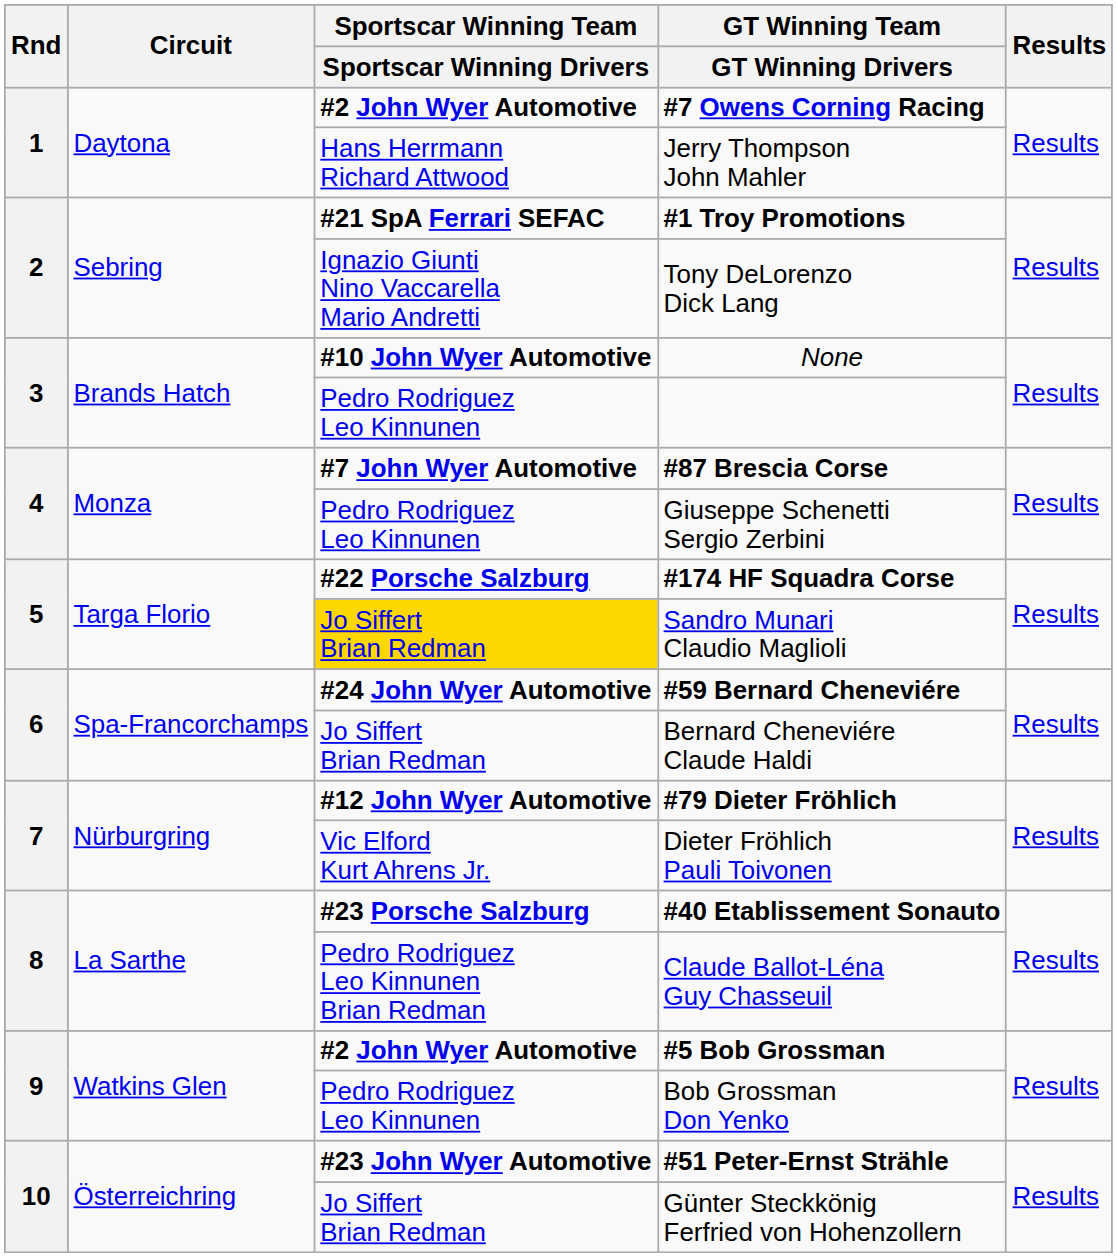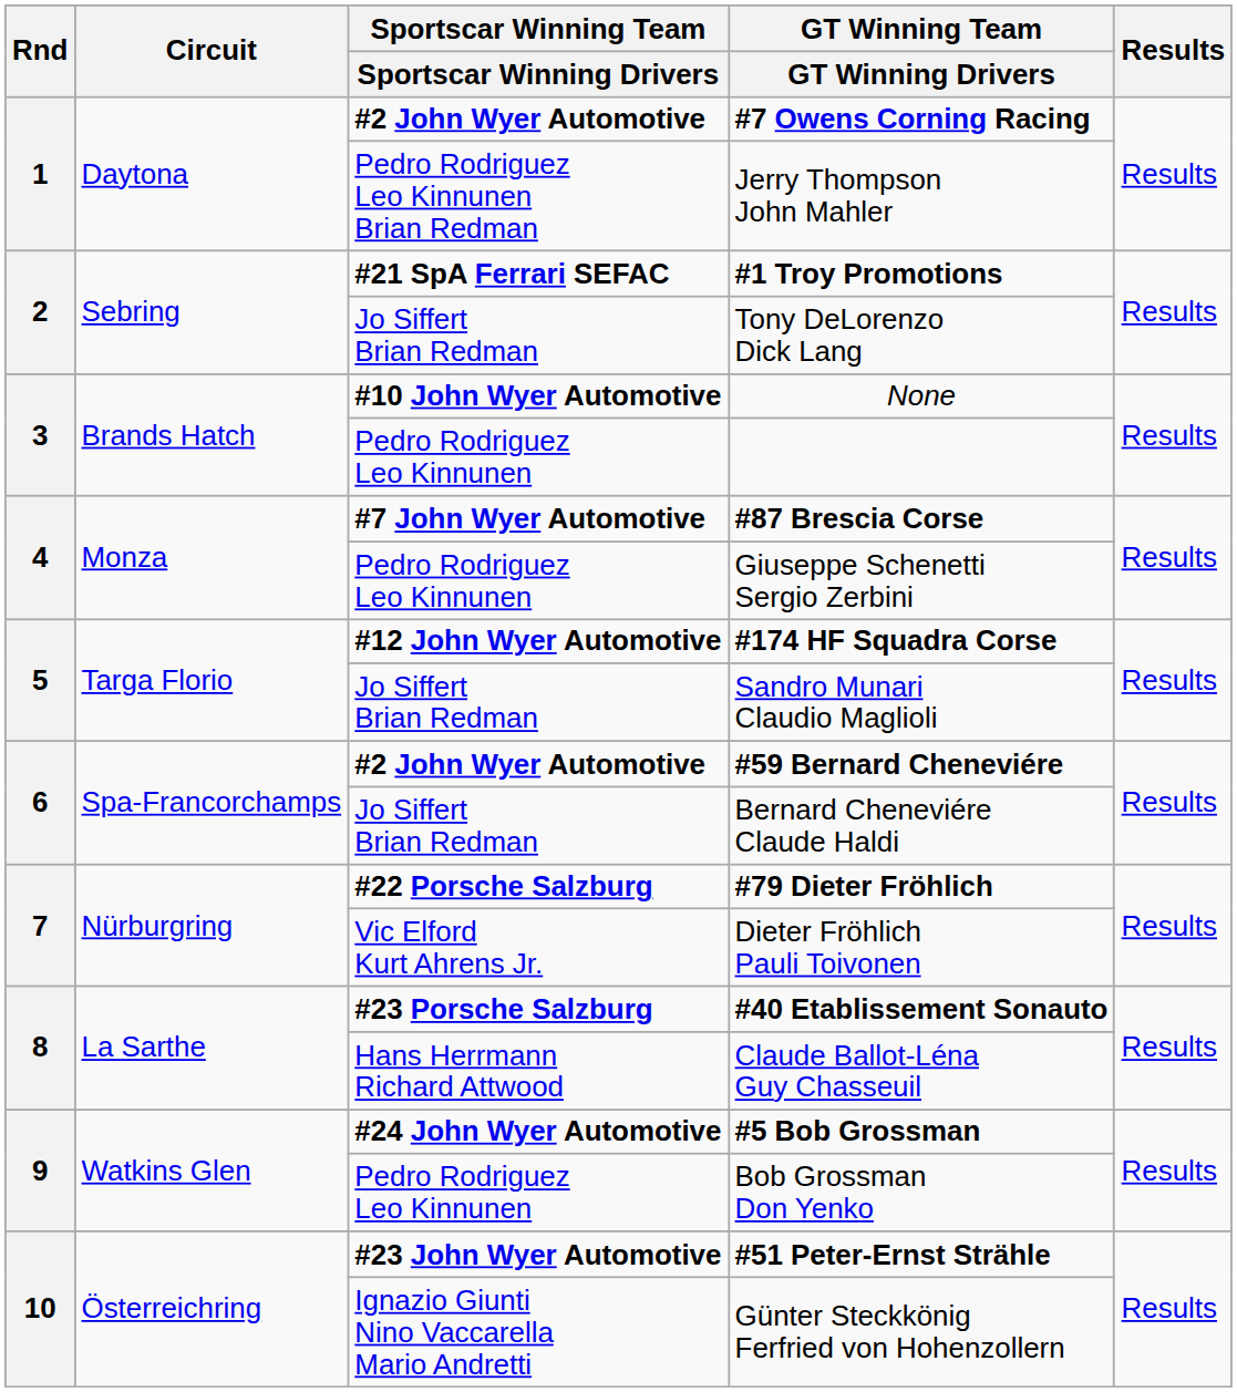Jerry Thompson John Mahler | Sportscar Winning Team / Sportscar Winning Drivers: Hans Herrmann Richard Attwood -> Pedro Rodriguez Leo Kinnunen Brian Redman
Tony DeLorenzo Dick Lang | Sportscar Winning Team / Sportscar Winning Drivers: Ignazio Giunti Nino Vaccarella Mario Andretti -> Jo Siffert Brian Redman
#174 HF Squadra Corse | Sportscar Winning Team / Sportscar Winning Drivers: #22 Porsche Salzburg -> #12 John Wyer Automotive
Sandro Munari Claudio Maglioli | Sportscar Winning Team / Sportscar Winning Drivers: gold background -> no background
#59 Bernard Cheneviére | Sportscar Winning Team / Sportscar Winning Drivers: #24 John Wyer Automotive -> #2 John Wyer Automotive
#79 Dieter Fröhlich | Sportscar Winning Team / Sportscar Winning Drivers: #12 John Wyer Automotive -> #22 Porsche Salzburg
Claude Ballot-Léna Guy Chasseuil | Sportscar Winning Team / Sportscar Winning Drivers: Pedro Rodriguez Leo Kinnunen Brian Redman -> Hans Herrmann Richard Attwood
#5 Bob Grossman | Sportscar Winning Team / Sportscar Winning Drivers: #2 John Wyer Automotive -> #24 John Wyer Automotive
Günter Steckkönig Ferfried von Hohenzollern | Sportscar Winning Team / Sportscar Winning Drivers: Jo Siffert Brian Redman -> Ignazio Giunti Nino Vaccarella Mario Andretti
